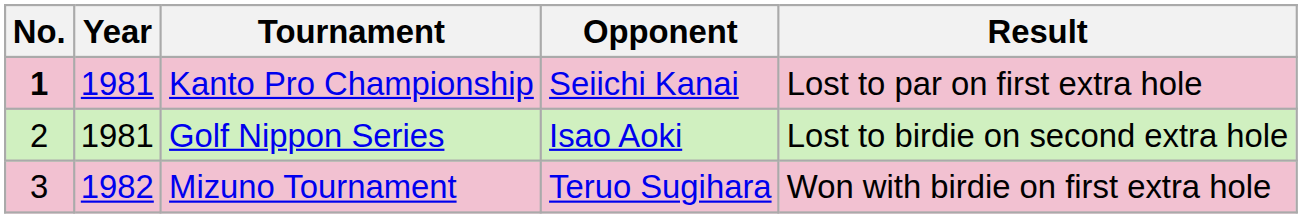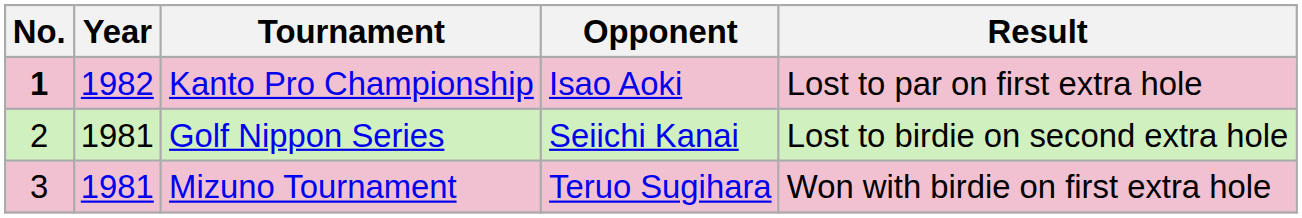Kanto Pro Championship | Year: 1981 -> 1982
Kanto Pro Championship | Opponent: Seiichi Kanai -> Isao Aoki
Golf Nippon Series | Opponent: Isao Aoki -> Seiichi Kanai
Mizuno Tournament | Year: 1982 -> 1981
